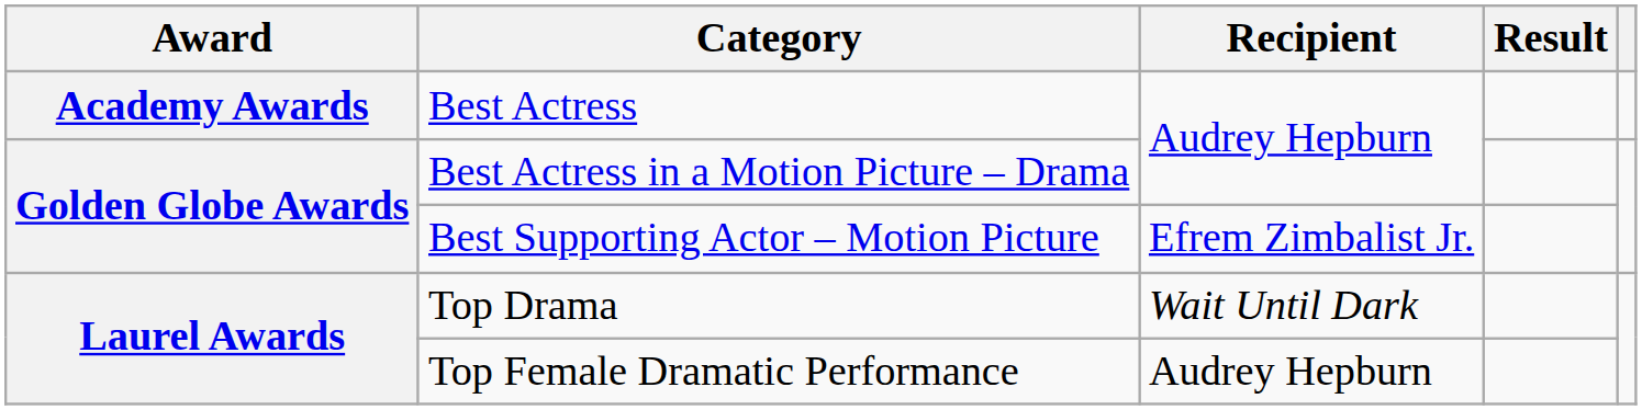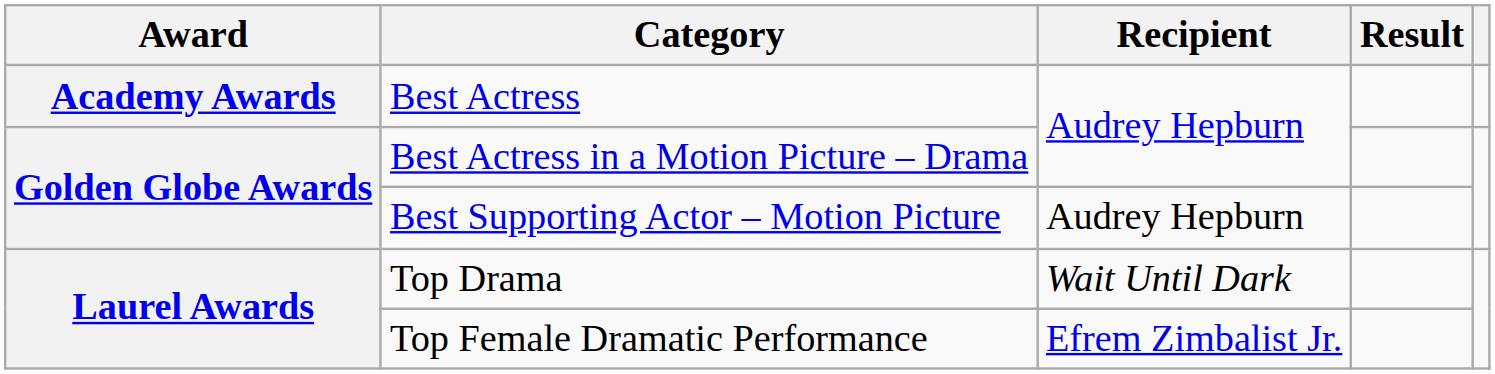Best Supporting Actor – Motion Picture | Recipient: Efrem Zimbalist Jr. -> Audrey Hepburn
Top Female Dramatic Performance | Recipient: Audrey Hepburn -> Efrem Zimbalist Jr.
